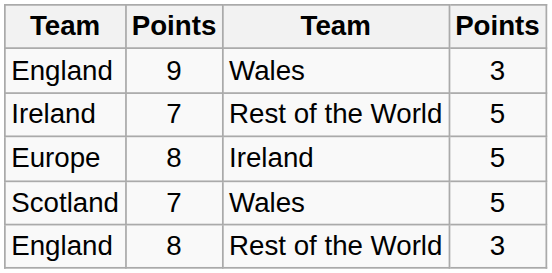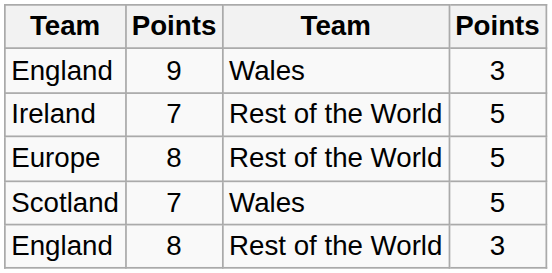Europe | column 3: Ireland -> Rest of the World
